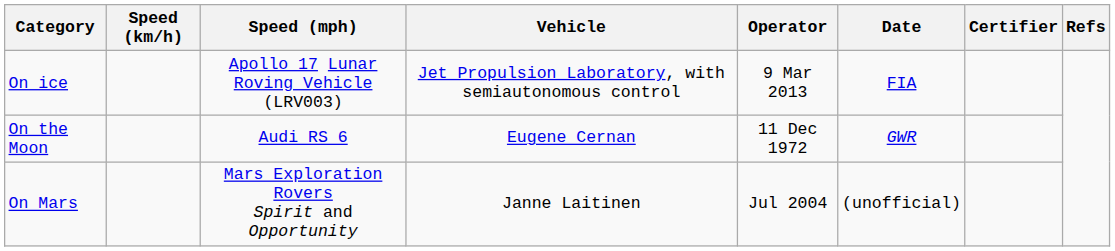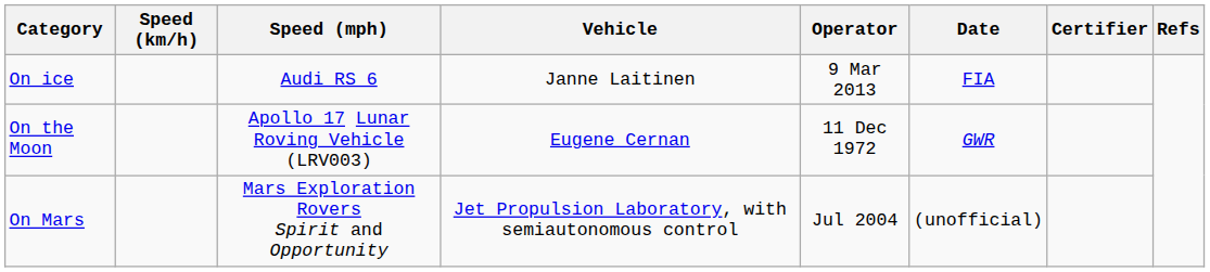On ice | Speed (mph): Apollo 17 Lunar Roving Vehicle (LRV003) -> Audi RS 6
On ice | Vehicle: Jet Propulsion Laboratory, with semiautonomous control -> Janne Laitinen
On the Moon | Speed (mph): Audi RS 6 -> Apollo 17 Lunar Roving Vehicle (LRV003)
On Mars | Vehicle: Janne Laitinen -> Jet Propulsion Laboratory, with semiautonomous control
